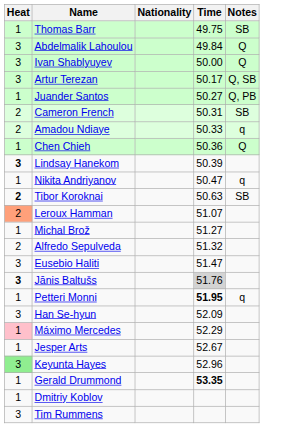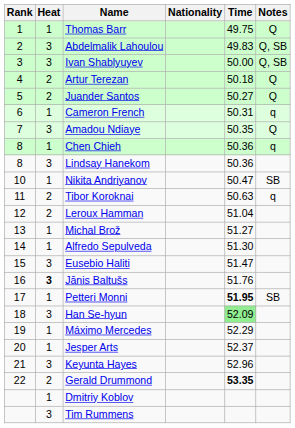+ column: Rank | 1 | 2 | 3 | 4 | 5 | 6 | 7 | 8 | 8 | 10 | 11 | 12 | 13 | 14 | 15 | 16 | 17 | 18 | 19 | 20 | 21 | 22
Thomas Barr | Notes: SB -> Q
Abdelmalik Lahoulou | Time: 49.84 -> 49.83
Abdelmalik Lahoulou | Notes: Q -> Q, SB
Ivan Shablyuyev | Notes: Q -> Q, SB
Artur Terezan | Heat: 3 -> 2
Artur Terezan | Time: 50.17 -> 50.18
Artur Terezan | Notes: Q, SB -> Q
Juander Santos | Heat: 1 -> 2
Juander Santos | Notes: Q, PB -> Q
Cameron French | Heat: 2 -> 1
Cameron French | Notes: SB -> q
Amadou Ndiaye | Heat: 2 -> 3
Amadou Ndiaye | Time: 50.33 -> 50.35
Amadou Ndiaye | Notes: q -> Q
Chen Chieh | Notes: Q -> q
Lindsay Hanekom | Heat: bold -> normal
Lindsay Hanekom | Time: 50.39 -> 50.36
Nikita Andriyanov | Notes: q -> SB
Tibor Koroknai | Heat: bold -> normal
Tibor Koroknai | Notes: SB -> q
Leroux Hamman | Heat: lightsalmon background -> no background
Leroux Hamman | Time: 51.07 -> 51.04
Alfredo Sepulveda | Heat: 2 -> 1
Alfredo Sepulveda | Time: 51.32 -> 51.30
Jānis Baltušs | Time: lightgrey background -> no background
Petteri Monni | Notes: q -> SB
Han Se-hyun | Time: no background -> lightgreen background
Máximo Mercedes | Heat: pink background -> no background
Jesper Arts | Time: 52.67 -> 52.37
Keyunta Hayes | Heat: lightgreen background -> no background
Gerald Drummond | Heat: 1 -> 2
